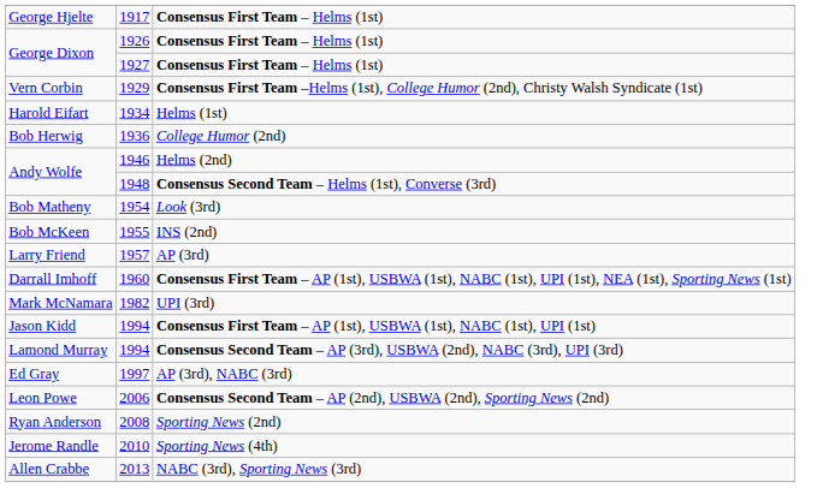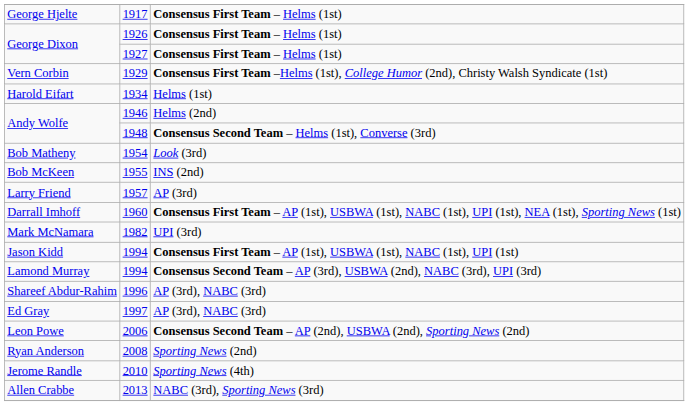- row: Bob Herwig | 1936 | College Humor (2nd)
+ row: Shareef Abdur-Rahim | 1996 | AP (3rd), NABC (3rd)
